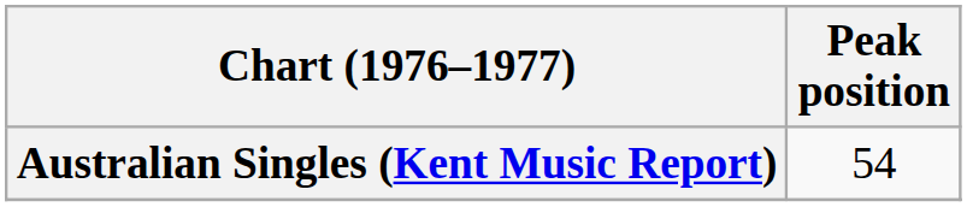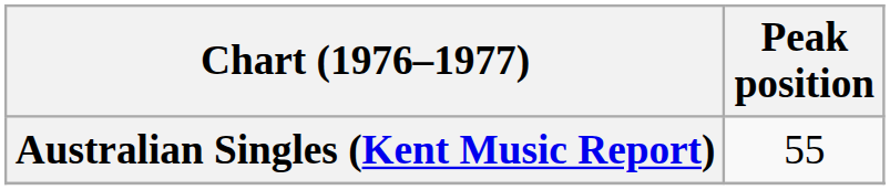Australian Singles (Kent Music Report) | Peak position: 54 -> 55
